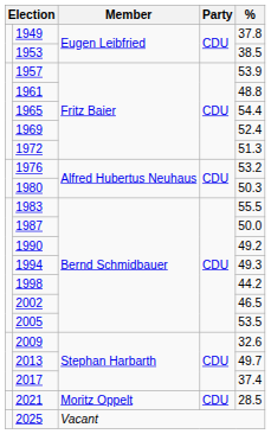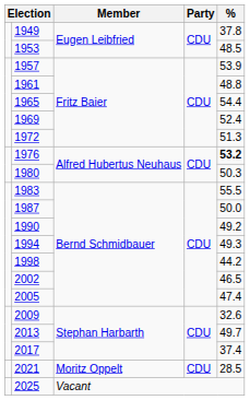1953 | %: 38.5 -> 48.5
1976 | %: normal -> bold
2005 | %: 53.5 -> 47.4
